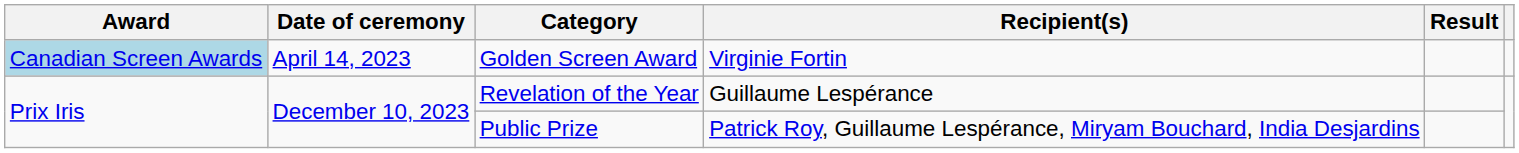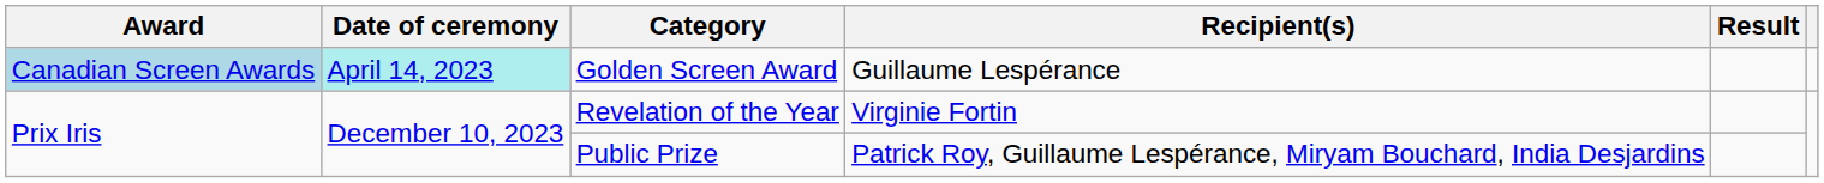Golden Screen Award | Date of ceremony: no background -> paleturquoise background
Golden Screen Award | Recipient(s): Virginie Fortin -> Guillaume Lespérance
Revelation of the Year | Recipient(s): Guillaume Lespérance -> Virginie Fortin
